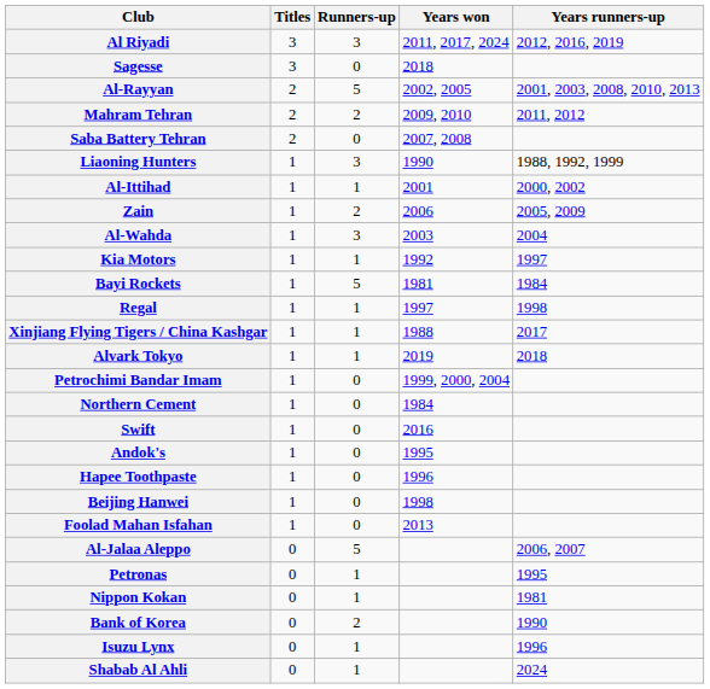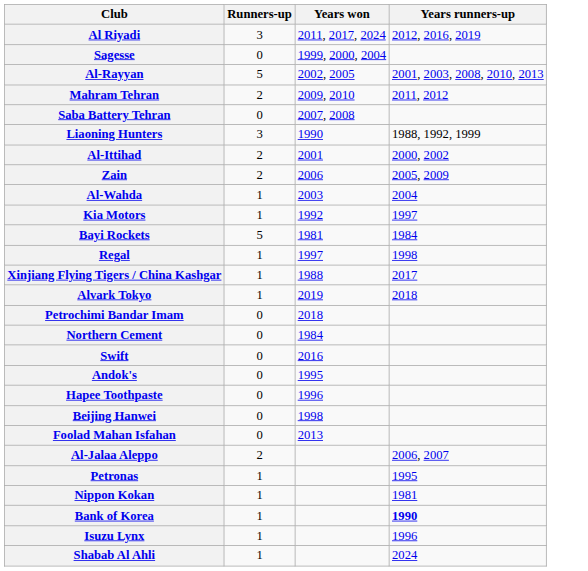- column: Titles | 3 | 3 | 2 | 2 | 2 | 1 | 1 | 1 | 1 | 1 | 1 | 1 | 1 | 1 | 1 | 1 | 1 | 1 | 1 | 1 | 1 | 0 | 0 | 0 | 0 | 0 | 0
Sagesse | Years won: 2018 -> 1999, 2000, 2004
Al-Ittihad | Runners-up: 1 -> 2
Al-Wahda | Runners-up: 3 -> 1
Petrochimi Bandar Imam | Years won: 1999, 2000, 2004 -> 2018
Al-Jalaa Aleppo | Runners-up: 5 -> 2
Bank of Korea | Runners-up: 2 -> 1
Bank of Korea | Years runners-up: normal -> bold
